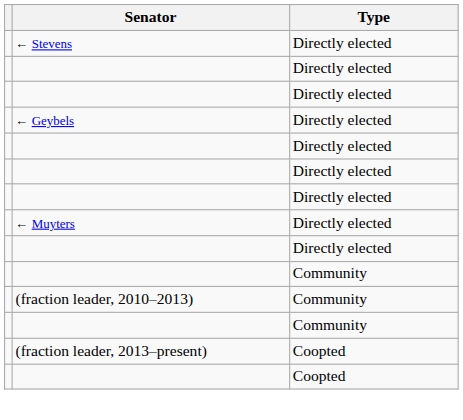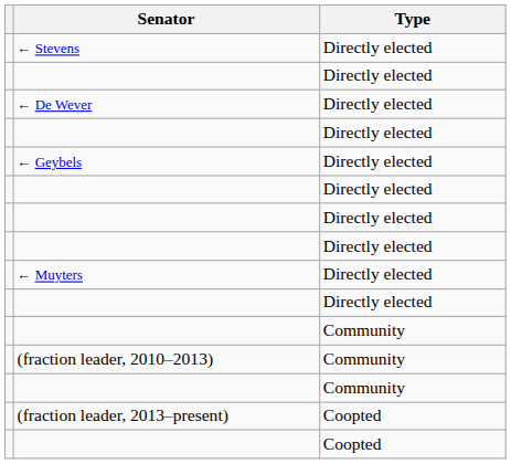+ row: ← De Wever | Directly elected
